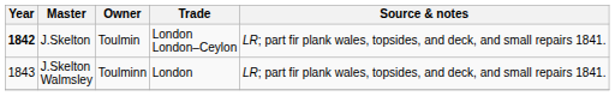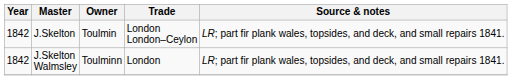J.Skelton | Year: bold -> normal
J.Skelton Walmsley | Year: 1843 -> 1842
